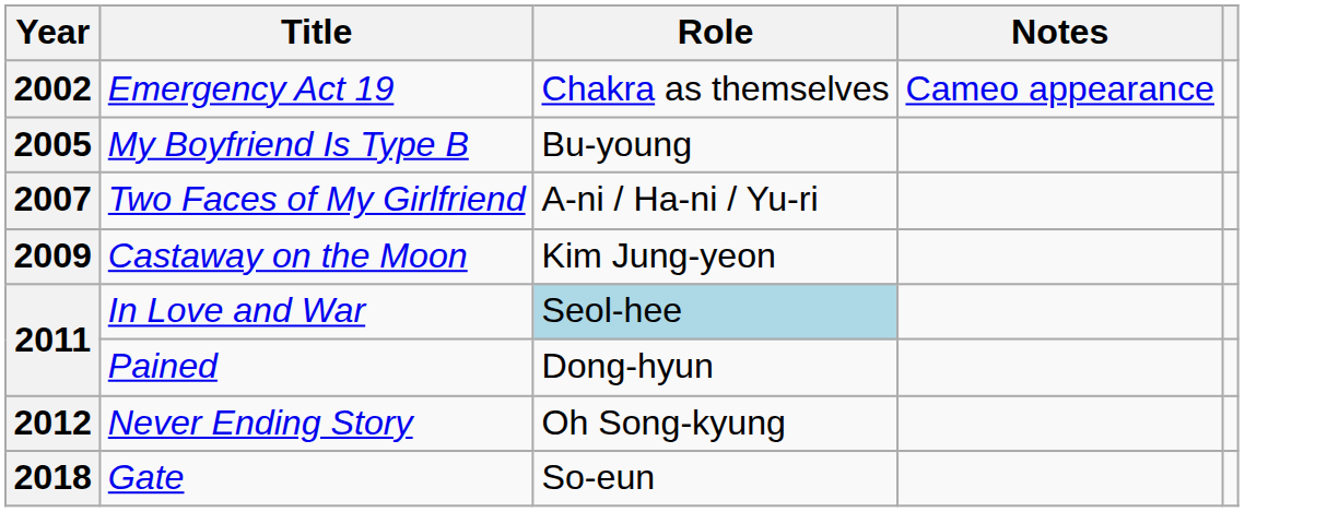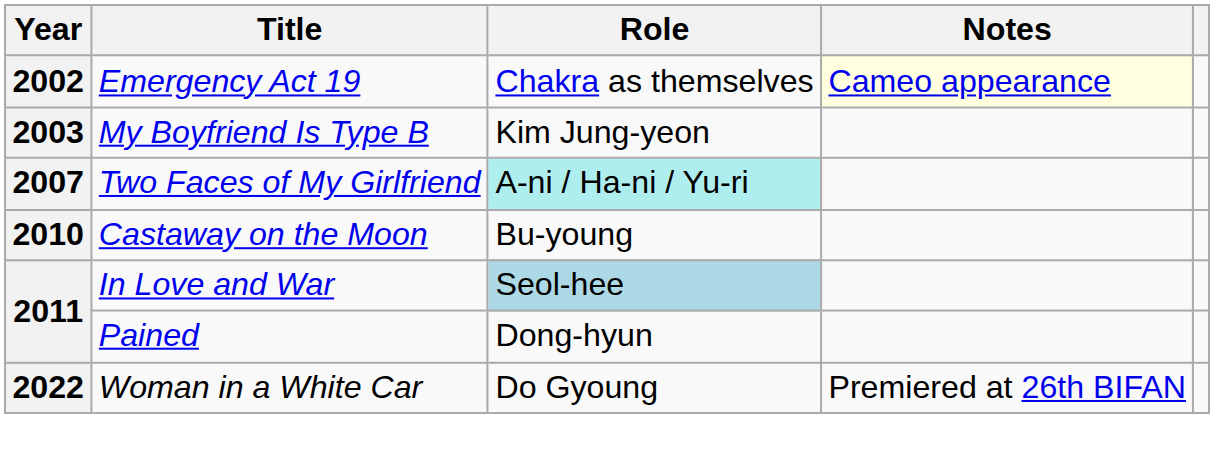Emergency Act 19 | Notes: no background -> lightyellow background
My Boyfriend Is Type B | Year: 2005 -> 2003
My Boyfriend Is Type B | Role: Bu-young -> Kim Jung-yeon
Two Faces of My Girlfriend | Role: no background -> paleturquoise background
Castaway on the Moon | Year: 2009 -> 2010
Castaway on the Moon | Role: Kim Jung-yeon -> Bu-young
- row: 2012 | Never Ending Story | Oh Song-kyung
- row: 2018 | Gate | So-eun
+ row: 2022 | Woman in a White Car | Do Gyoung | Premiered at 26th BIFAN
